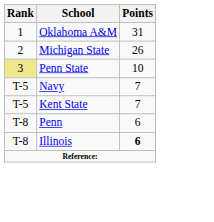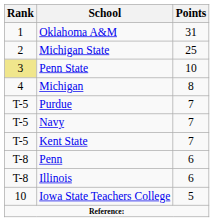Michigan State | Points: 26 -> 25
+ row: 4 | Michigan | 8
+ row: T-5 | Purdue | 7
Illinois | Points: bold -> normal
+ row: 10 | Iowa State Teachers College | 5
